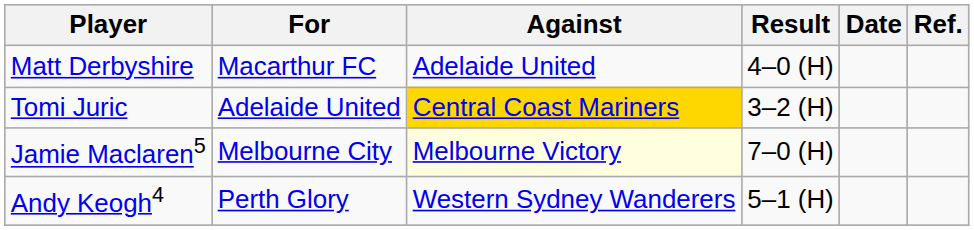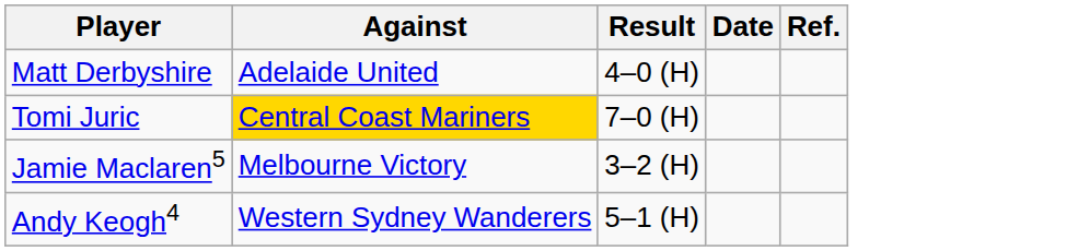- column: For | Macarthur FC | Adelaide United | Melbourne City | Perth Glory
Tomi Juric | Result: 3–2 (H) -> 7–0 (H)
Jamie Maclaren5 | Against: lightyellow background -> no background
Jamie Maclaren5 | Result: 7–0 (H) -> 3–2 (H)
